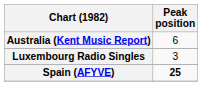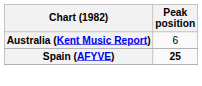- row: Luxembourg Radio Singles | 3
